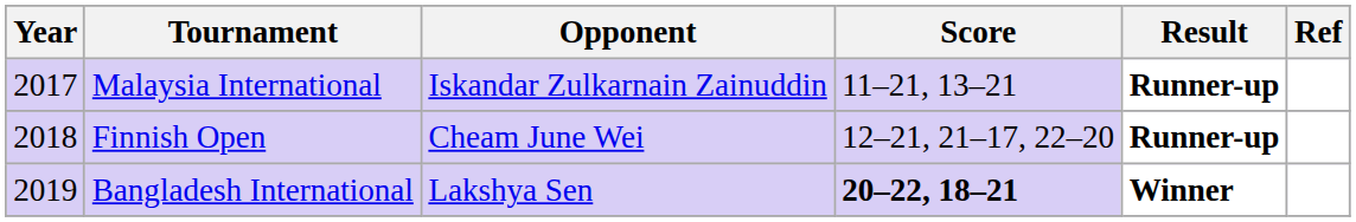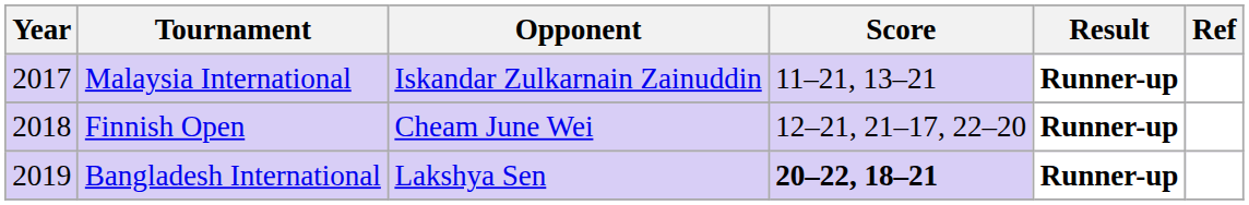Bangladesh International | Result: Winner -> Runner-up
